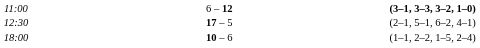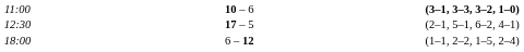11:00 | column 3: 6 – 12 -> 10 – 6
18:00 | column 3: 10 – 6 -> 6 – 12
